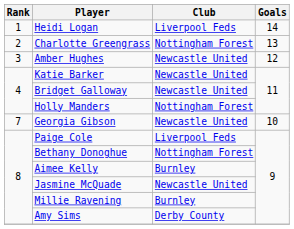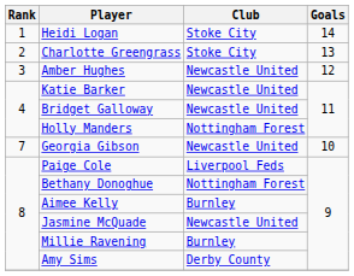Heidi Logan | Club: Liverpool Feds -> Stoke City
Charlotte Greengrass | Club: Nottingham Forest -> Stoke City
